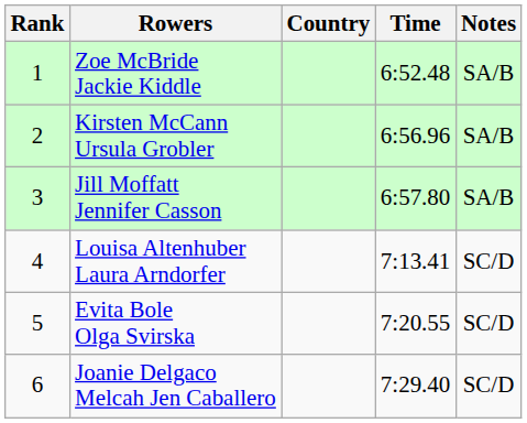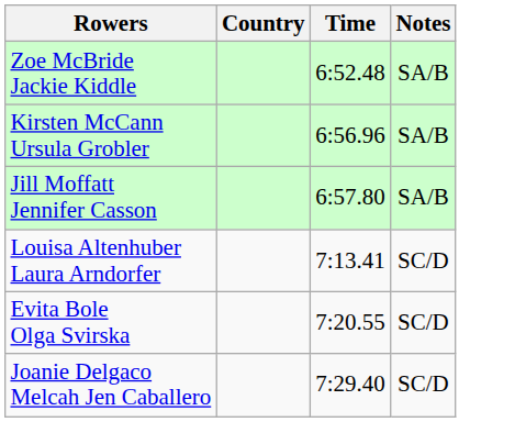- column: Rank | 1 | 2 | 3 | 4 | 5 | 6
